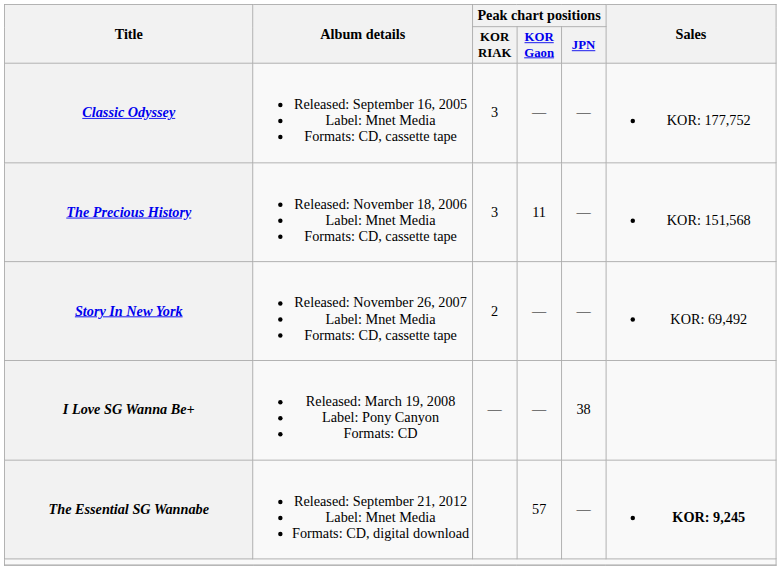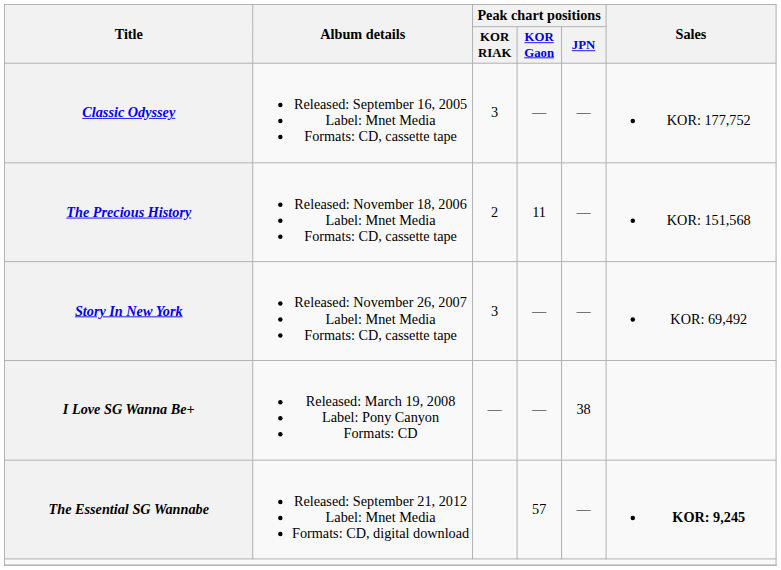The Precious History | Peak chart positions / KOR RIAK: 3 -> 2
Story In New York | Peak chart positions / KOR RIAK: 2 -> 3
